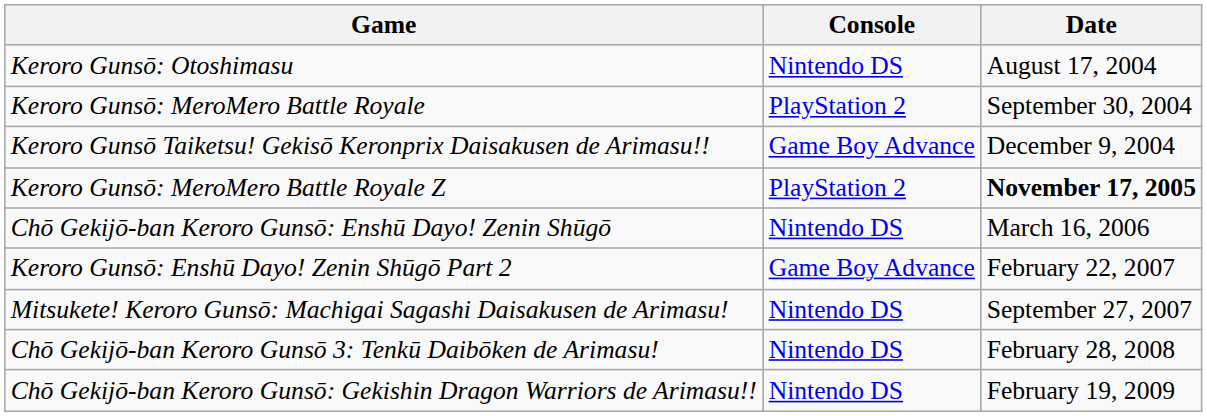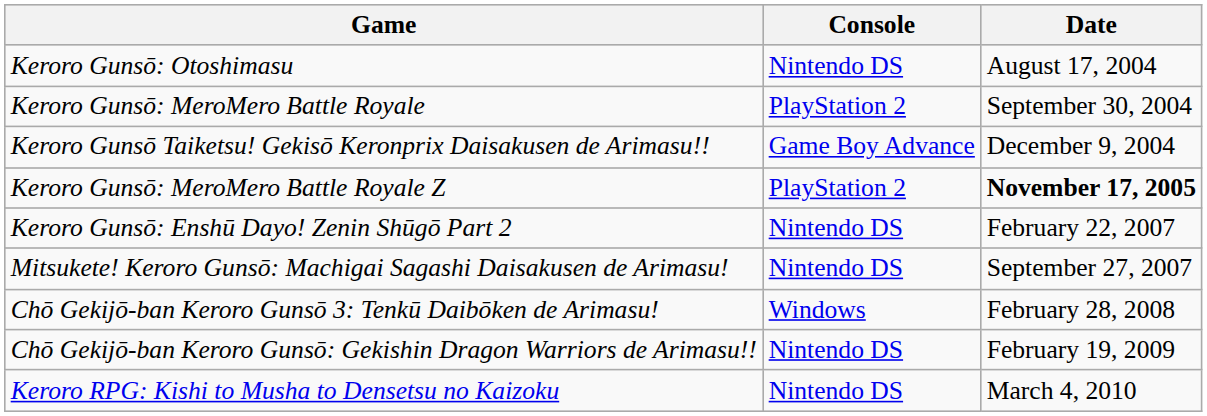- row: Chō Gekijō-ban Keroro Gunsō: Enshū Dayo! Zenin Shūgō | Nintendo DS | March 16, 2006
Keroro Gunsō: Enshū Dayo! Zenin Shūgō Part 2 | Console: Game Boy Advance -> Nintendo DS
Chō Gekijō-ban Keroro Gunsō 3: Tenkū Daibōken de Arimasu! | Console: Nintendo DS -> Windows
+ row: Keroro RPG: Kishi to Musha to Densetsu no Kaizoku | Nintendo DS | March 4, 2010
